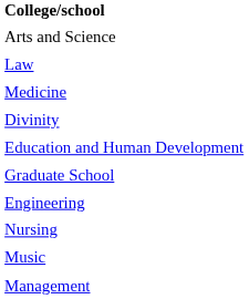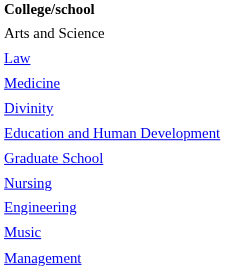rows swapped: Engineering <-> Nursing
